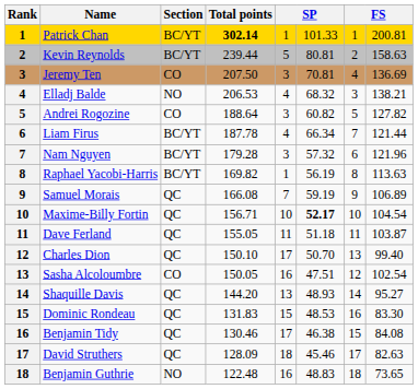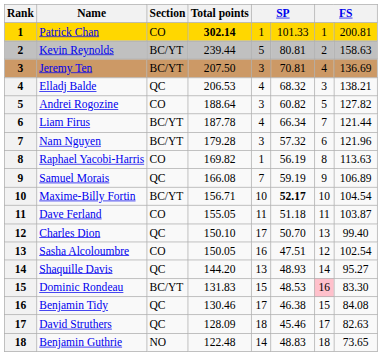Patrick Chan | Section: BC/YT -> CO
Jeremy Ten | Section: CO -> BC/YT
Elladj Balde | Section: NO -> QC
Raphael Yacobi-Harris | Section: BC/YT -> CO
Maxime-Billy Fortin | Section: QC -> BC/YT
Dave Ferland | Section: QC -> CO
Dominic Rondeau | Section: QC -> BC/YT
Dominic Rondeau | column 7: no background -> pink background
Benjamin Guthrie | column 5: 16 -> 14
